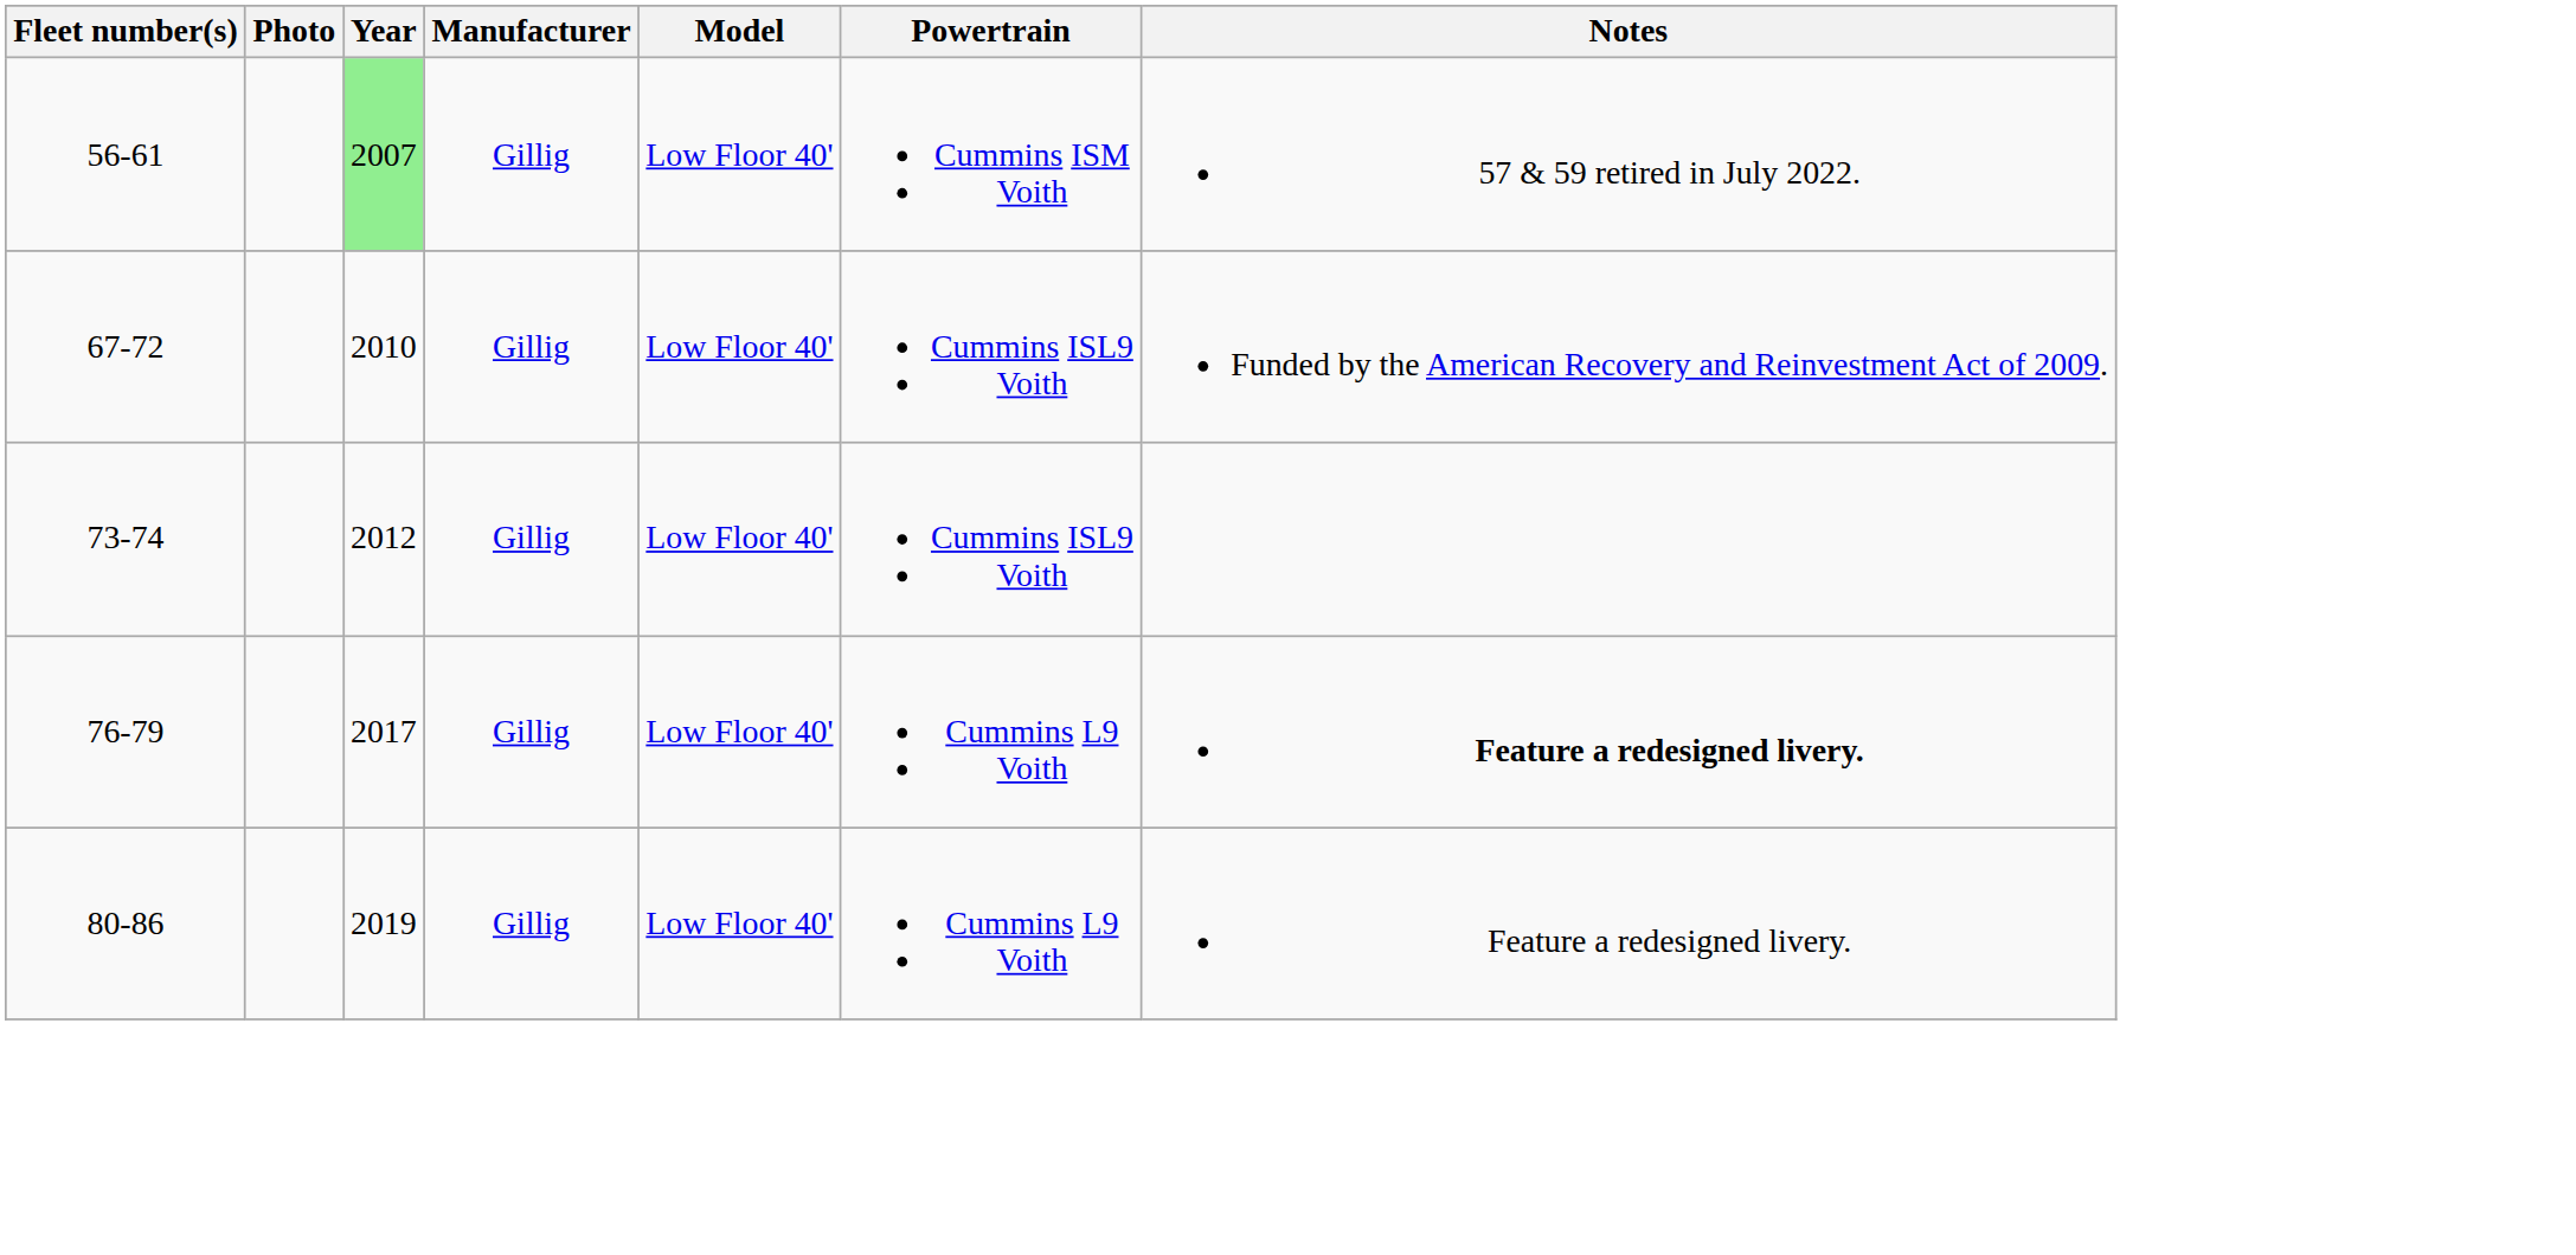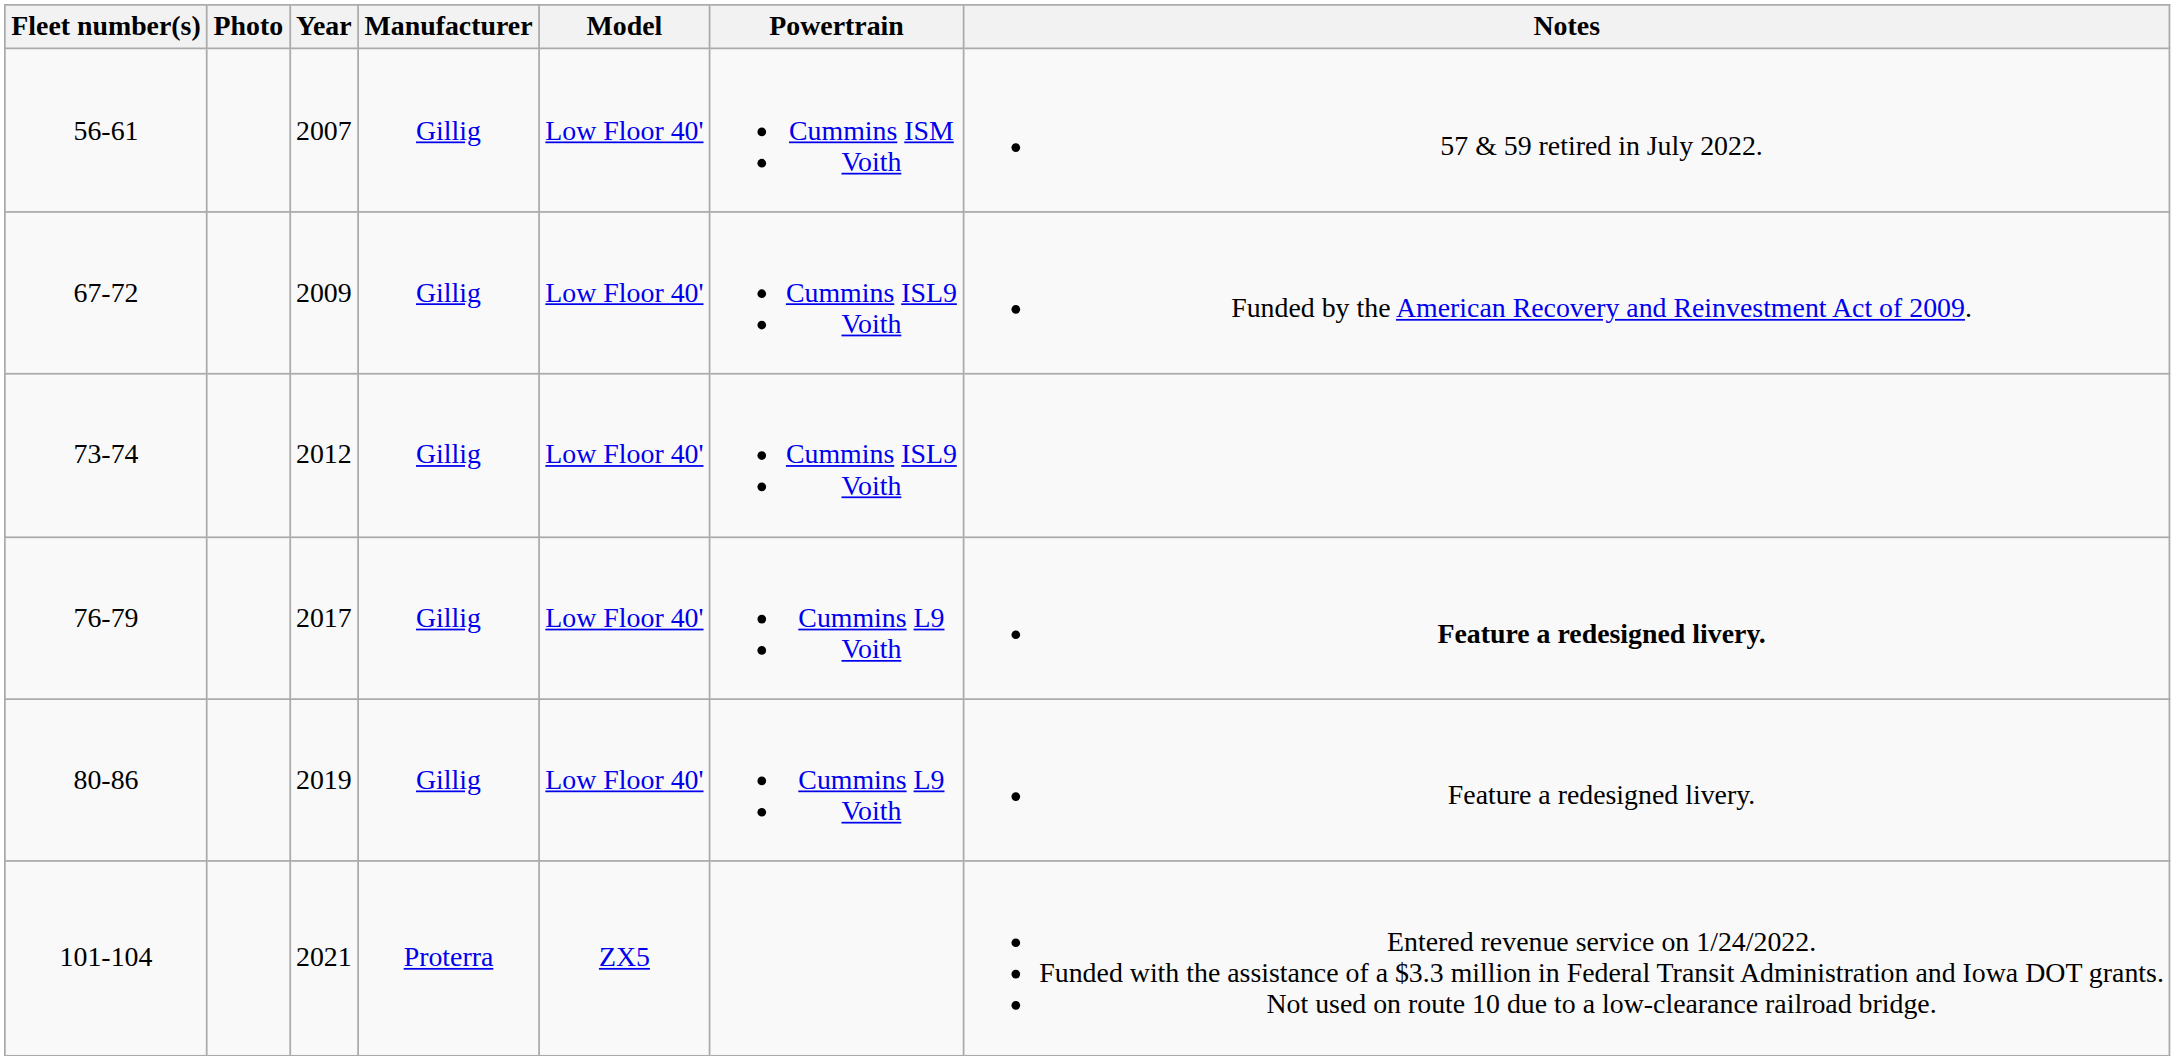56-61 | Year: lightgreen background -> no background
67-72 | Year: 2010 -> 2009
+ row: 101-104 | 2021 | Proterra | ZX5 | Entered revenue service on 1/24/2022. Funded with the assistance of a $3.3 million in Federal Transit Administration and Iowa DOT grants. Not used on route 10 due to a low-clearance railroad bridge.
